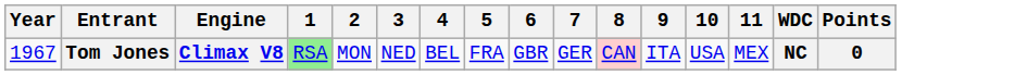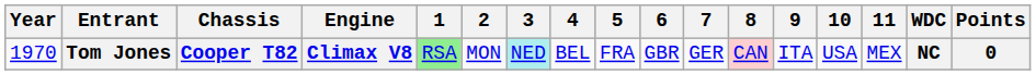+ column: Chassis | Cooper T82
Tom Jones | Year: 1967 -> 1970
Tom Jones | 3: no background -> paleturquoise background
